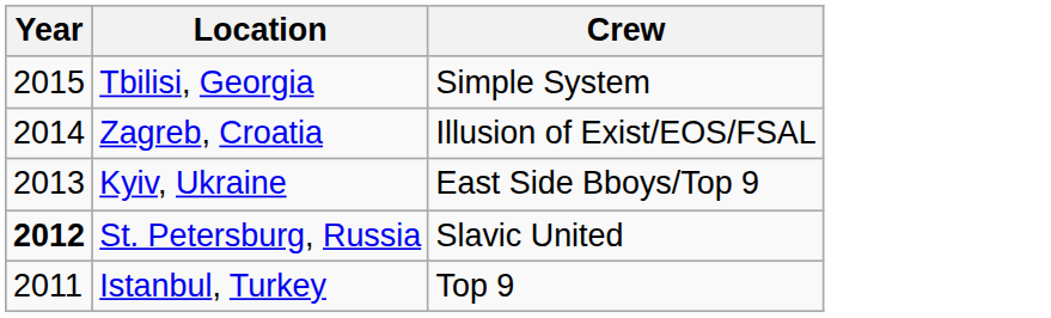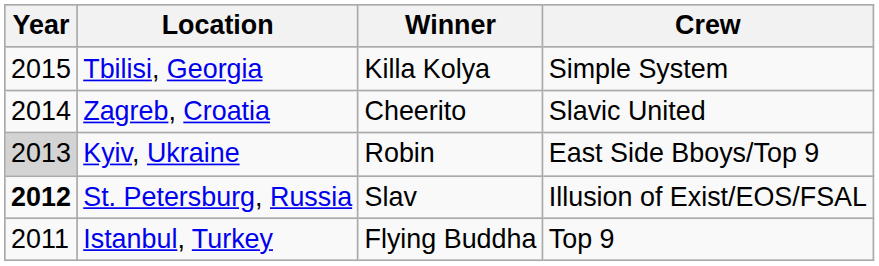+ column: Winner | Killa Kolya | Cheerito | Robin | Slav | Flying Buddha
Zagreb, Croatia | Crew: Illusion of Exist/EOS/FSAL -> Slavic United
Kyiv, Ukraine | Year: no background -> lightgrey background
St. Petersburg, Russia | Crew: Slavic United -> Illusion of Exist/EOS/FSAL
